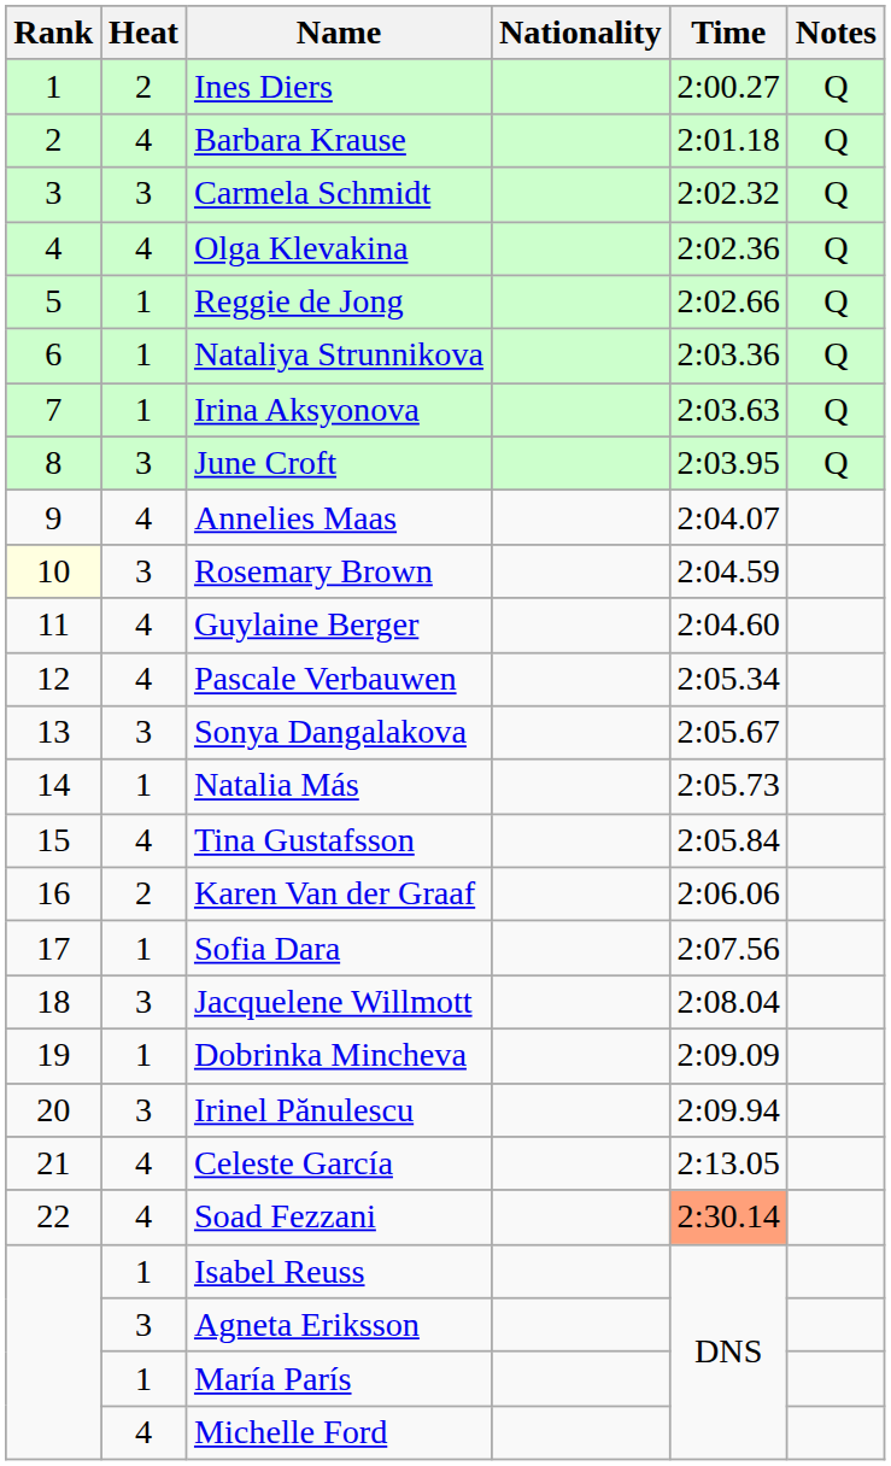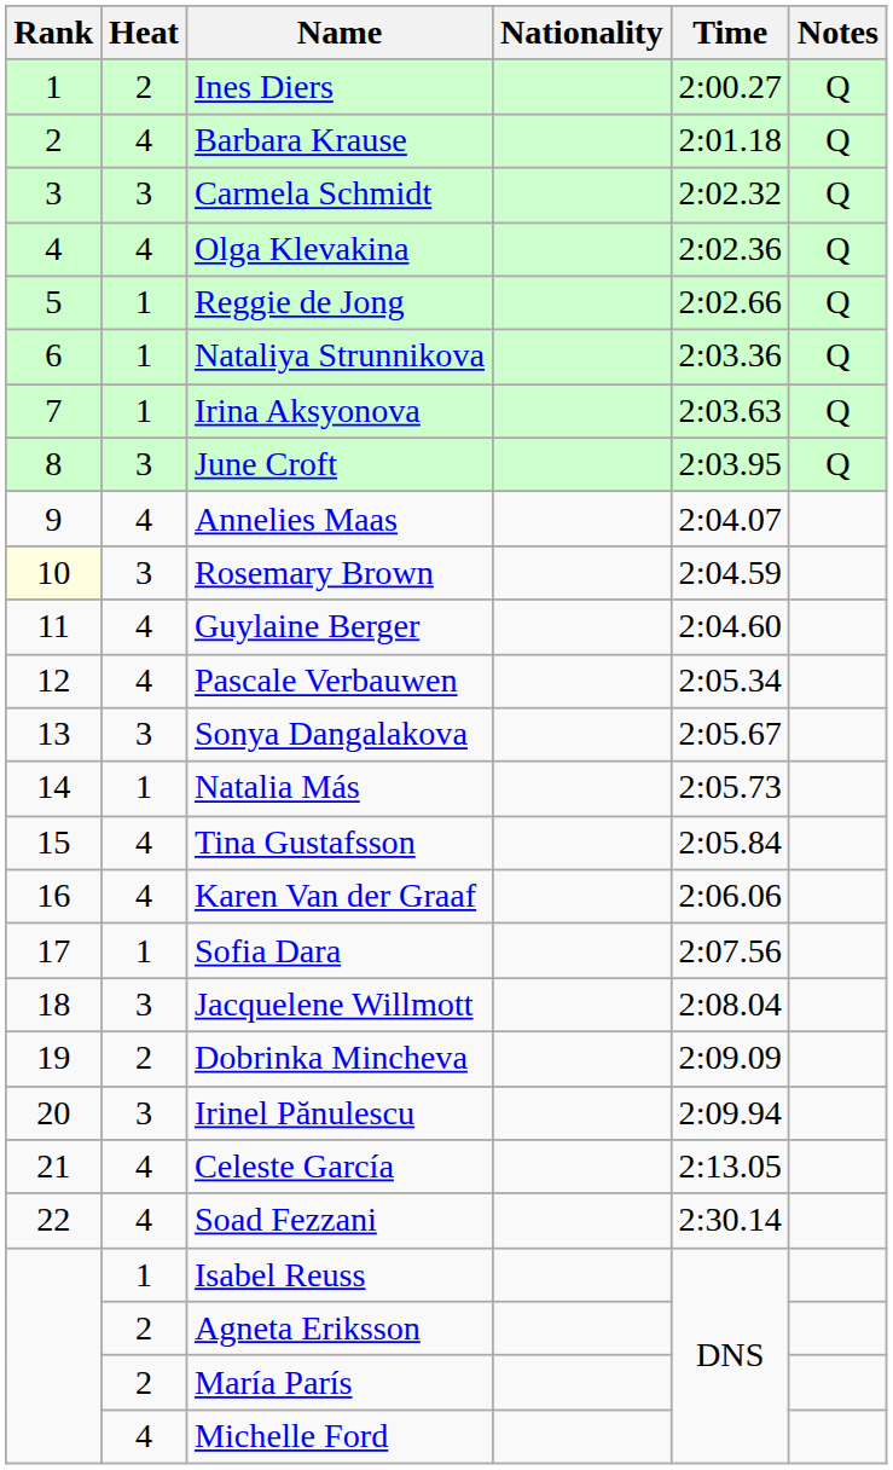Karen Van der Graaf | Heat: 2 -> 4
Dobrinka Mincheva | Heat: 1 -> 2
Soad Fezzani | Time: lightsalmon background -> no background
Agneta Eriksson | Heat: 3 -> 2
María París | Heat: 1 -> 2
